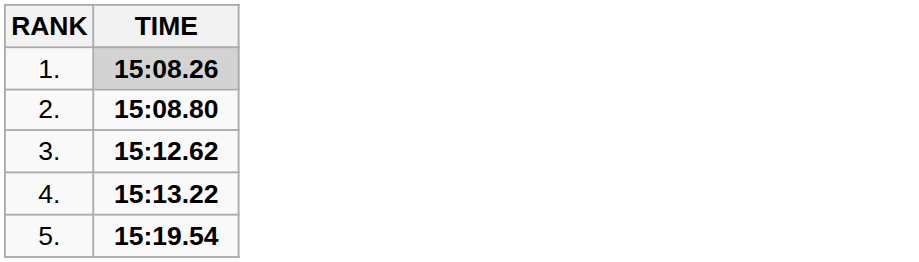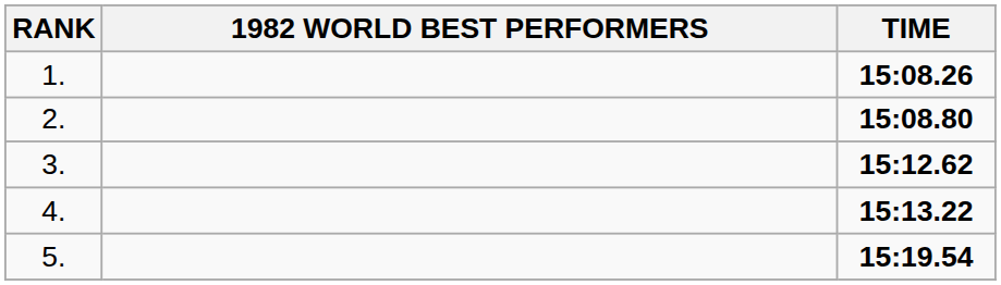+ column: 1982 WORLD BEST PERFORMERS
1. | TIME: lightgrey background -> no background
